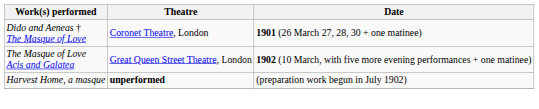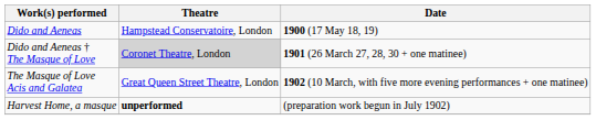+ row: Dido and Aeneas | Hampstead Conservatoire, London | 1900 (17 May 18, 19)
Dido and Aeneas † The Masque of Love | Theatre: no background -> lightgrey background
